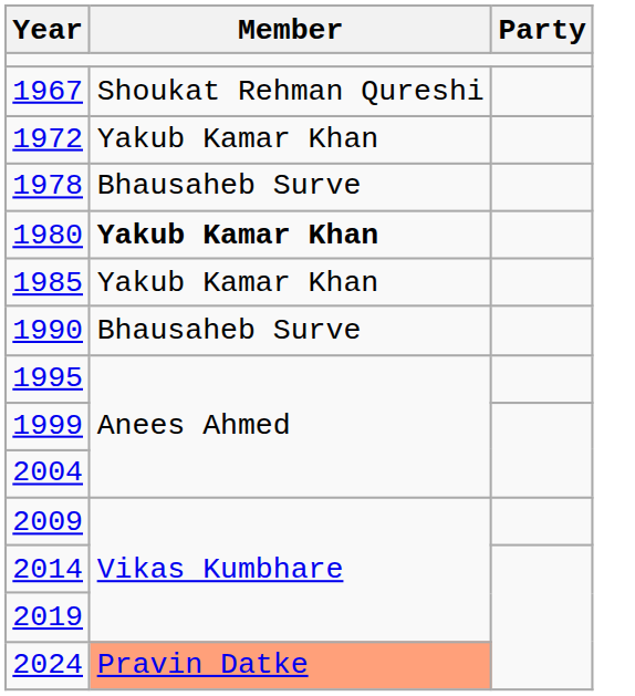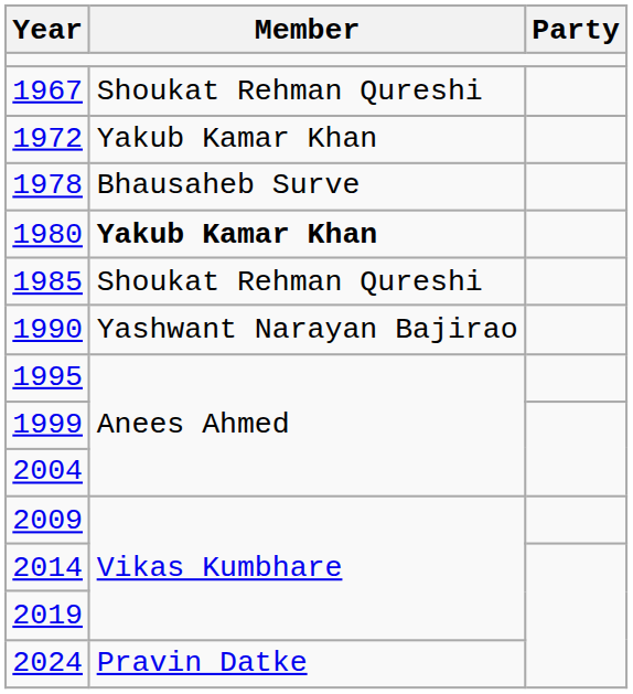1985 | Member: Yakub Kamar Khan -> Shoukat Rehman Qureshi
1990 | Member: Bhausaheb Surve -> Yashwant Narayan Bajirao
2024 | Member: lightsalmon background -> no background
